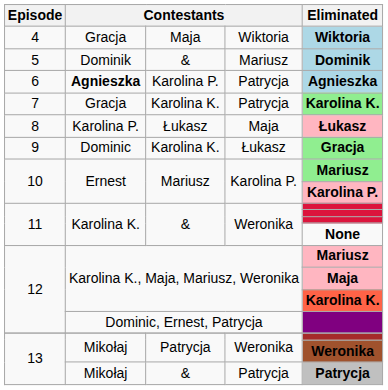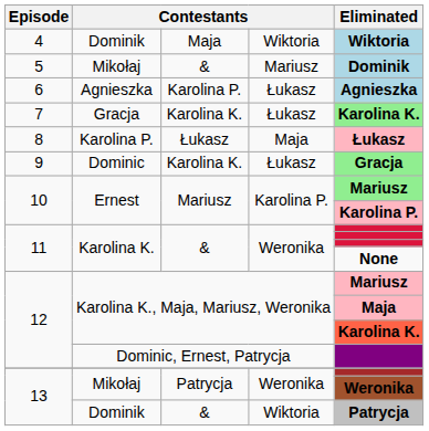4 | column 2: Gracja -> Dominik
5 | column 2: Dominik -> Mikołaj
6 | column 2: bold -> normal
6 | column 4: Patrycja -> Łukasz
7 | column 4: Patrycja -> Łukasz
13 / & | column 2: Mikołaj -> Dominik
13 / & | column 4: Patrycja -> Wiktoria
